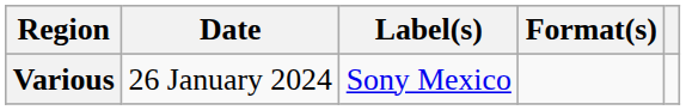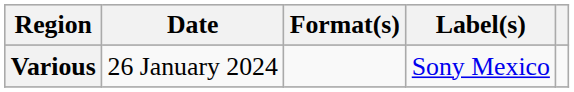columns swapped: Format(s) <-> Label(s)
